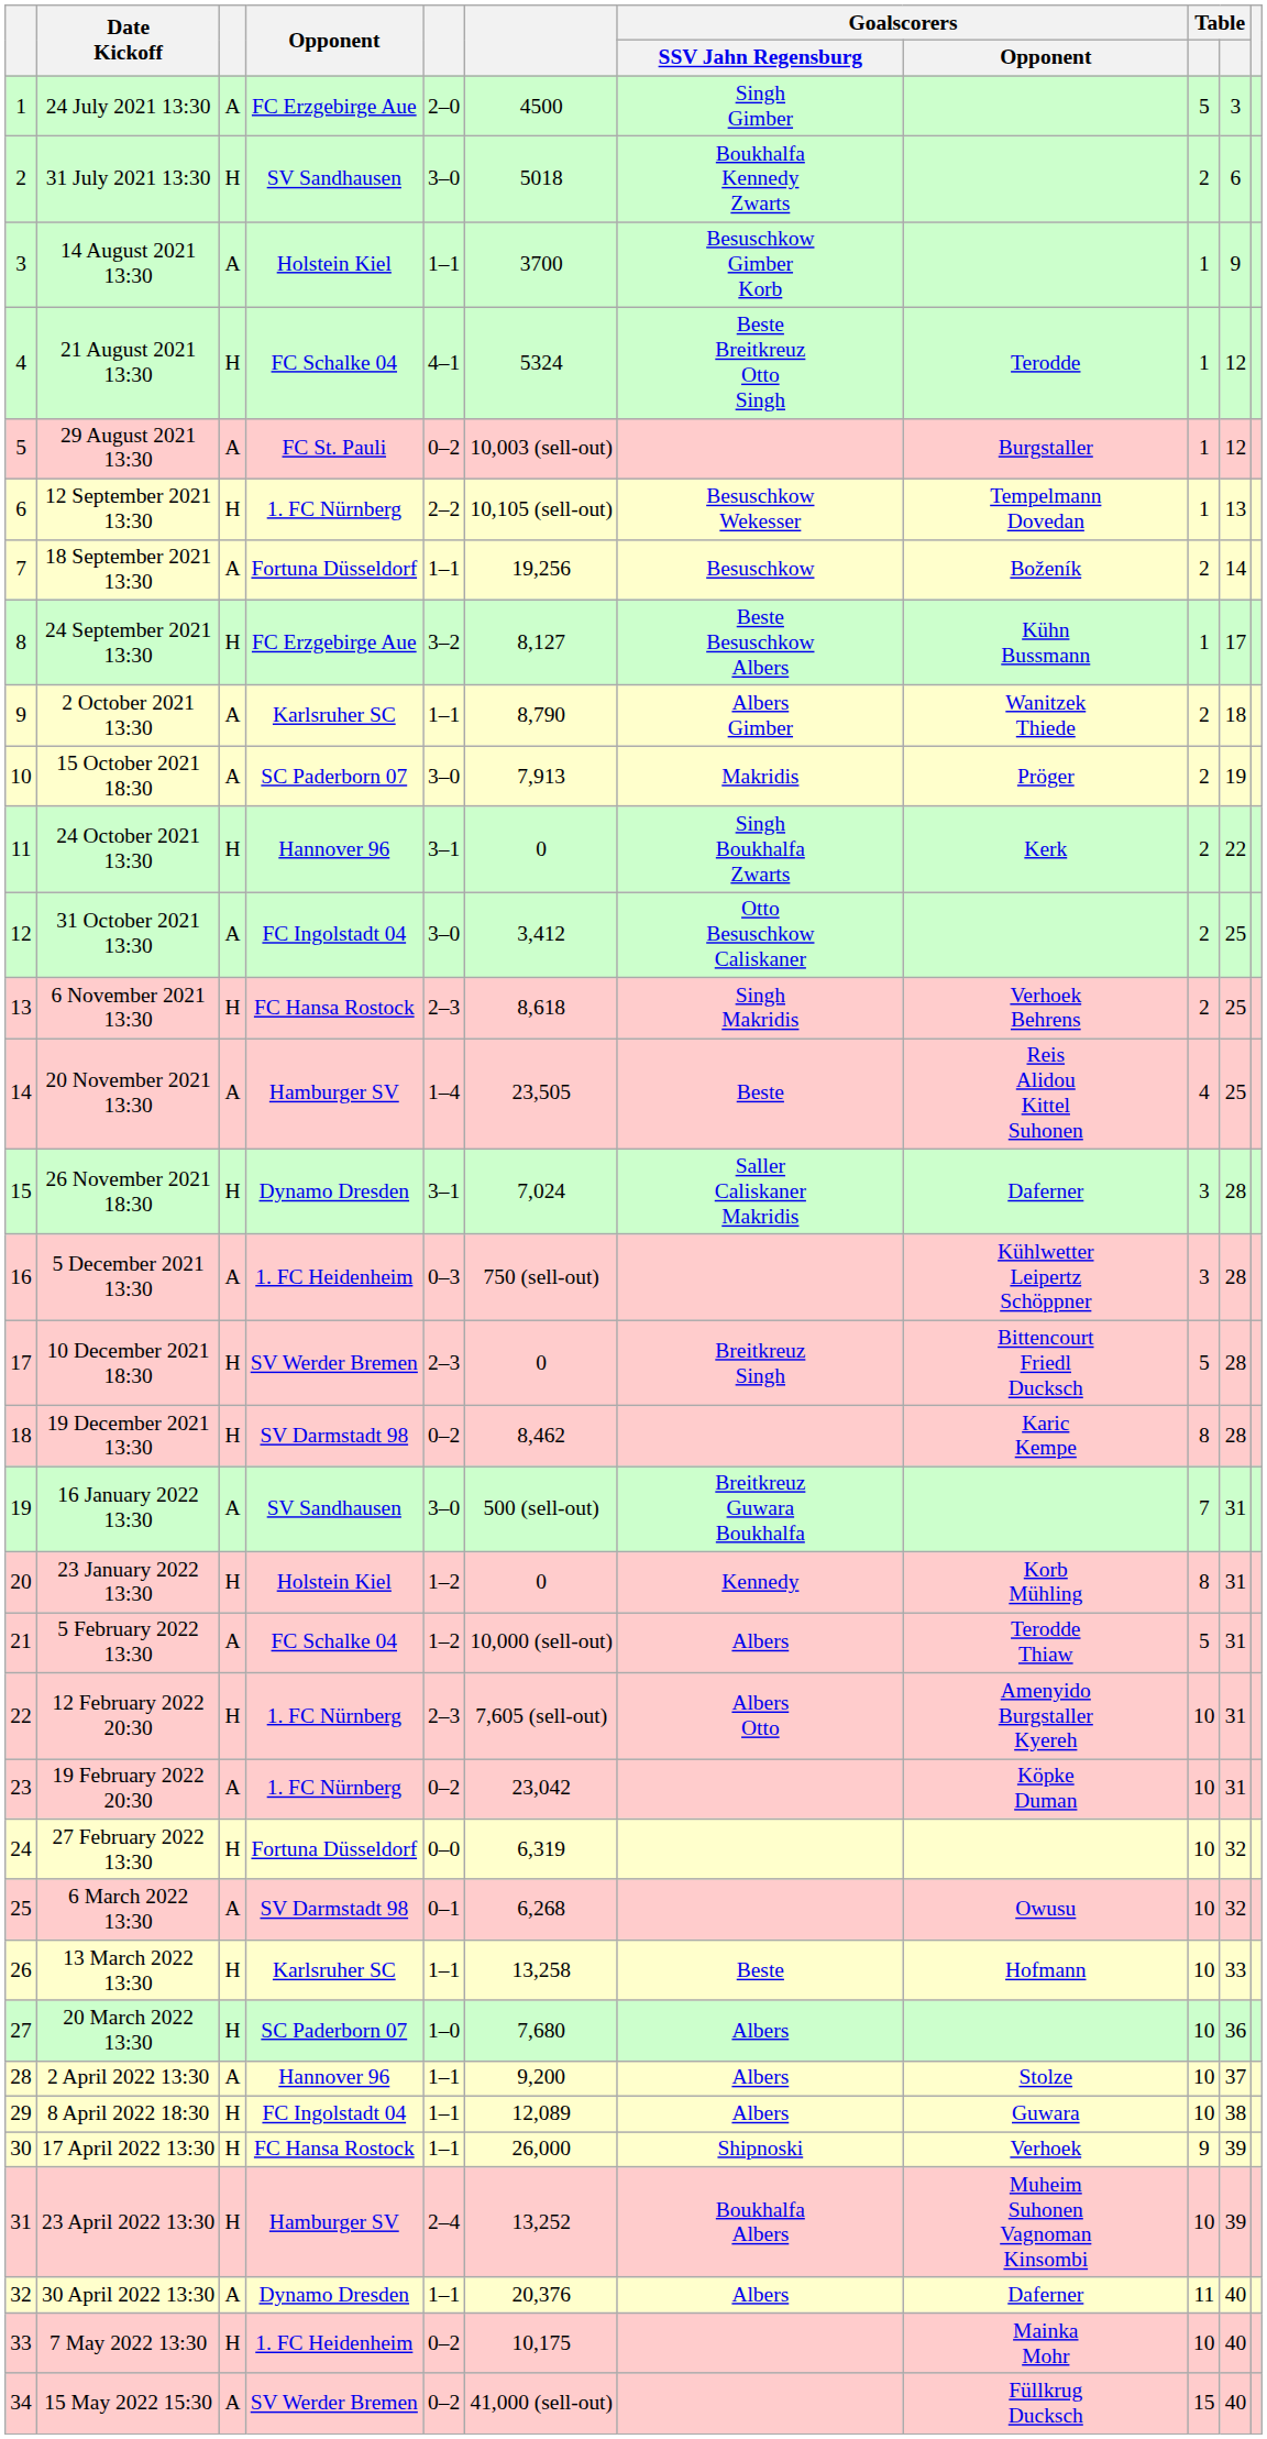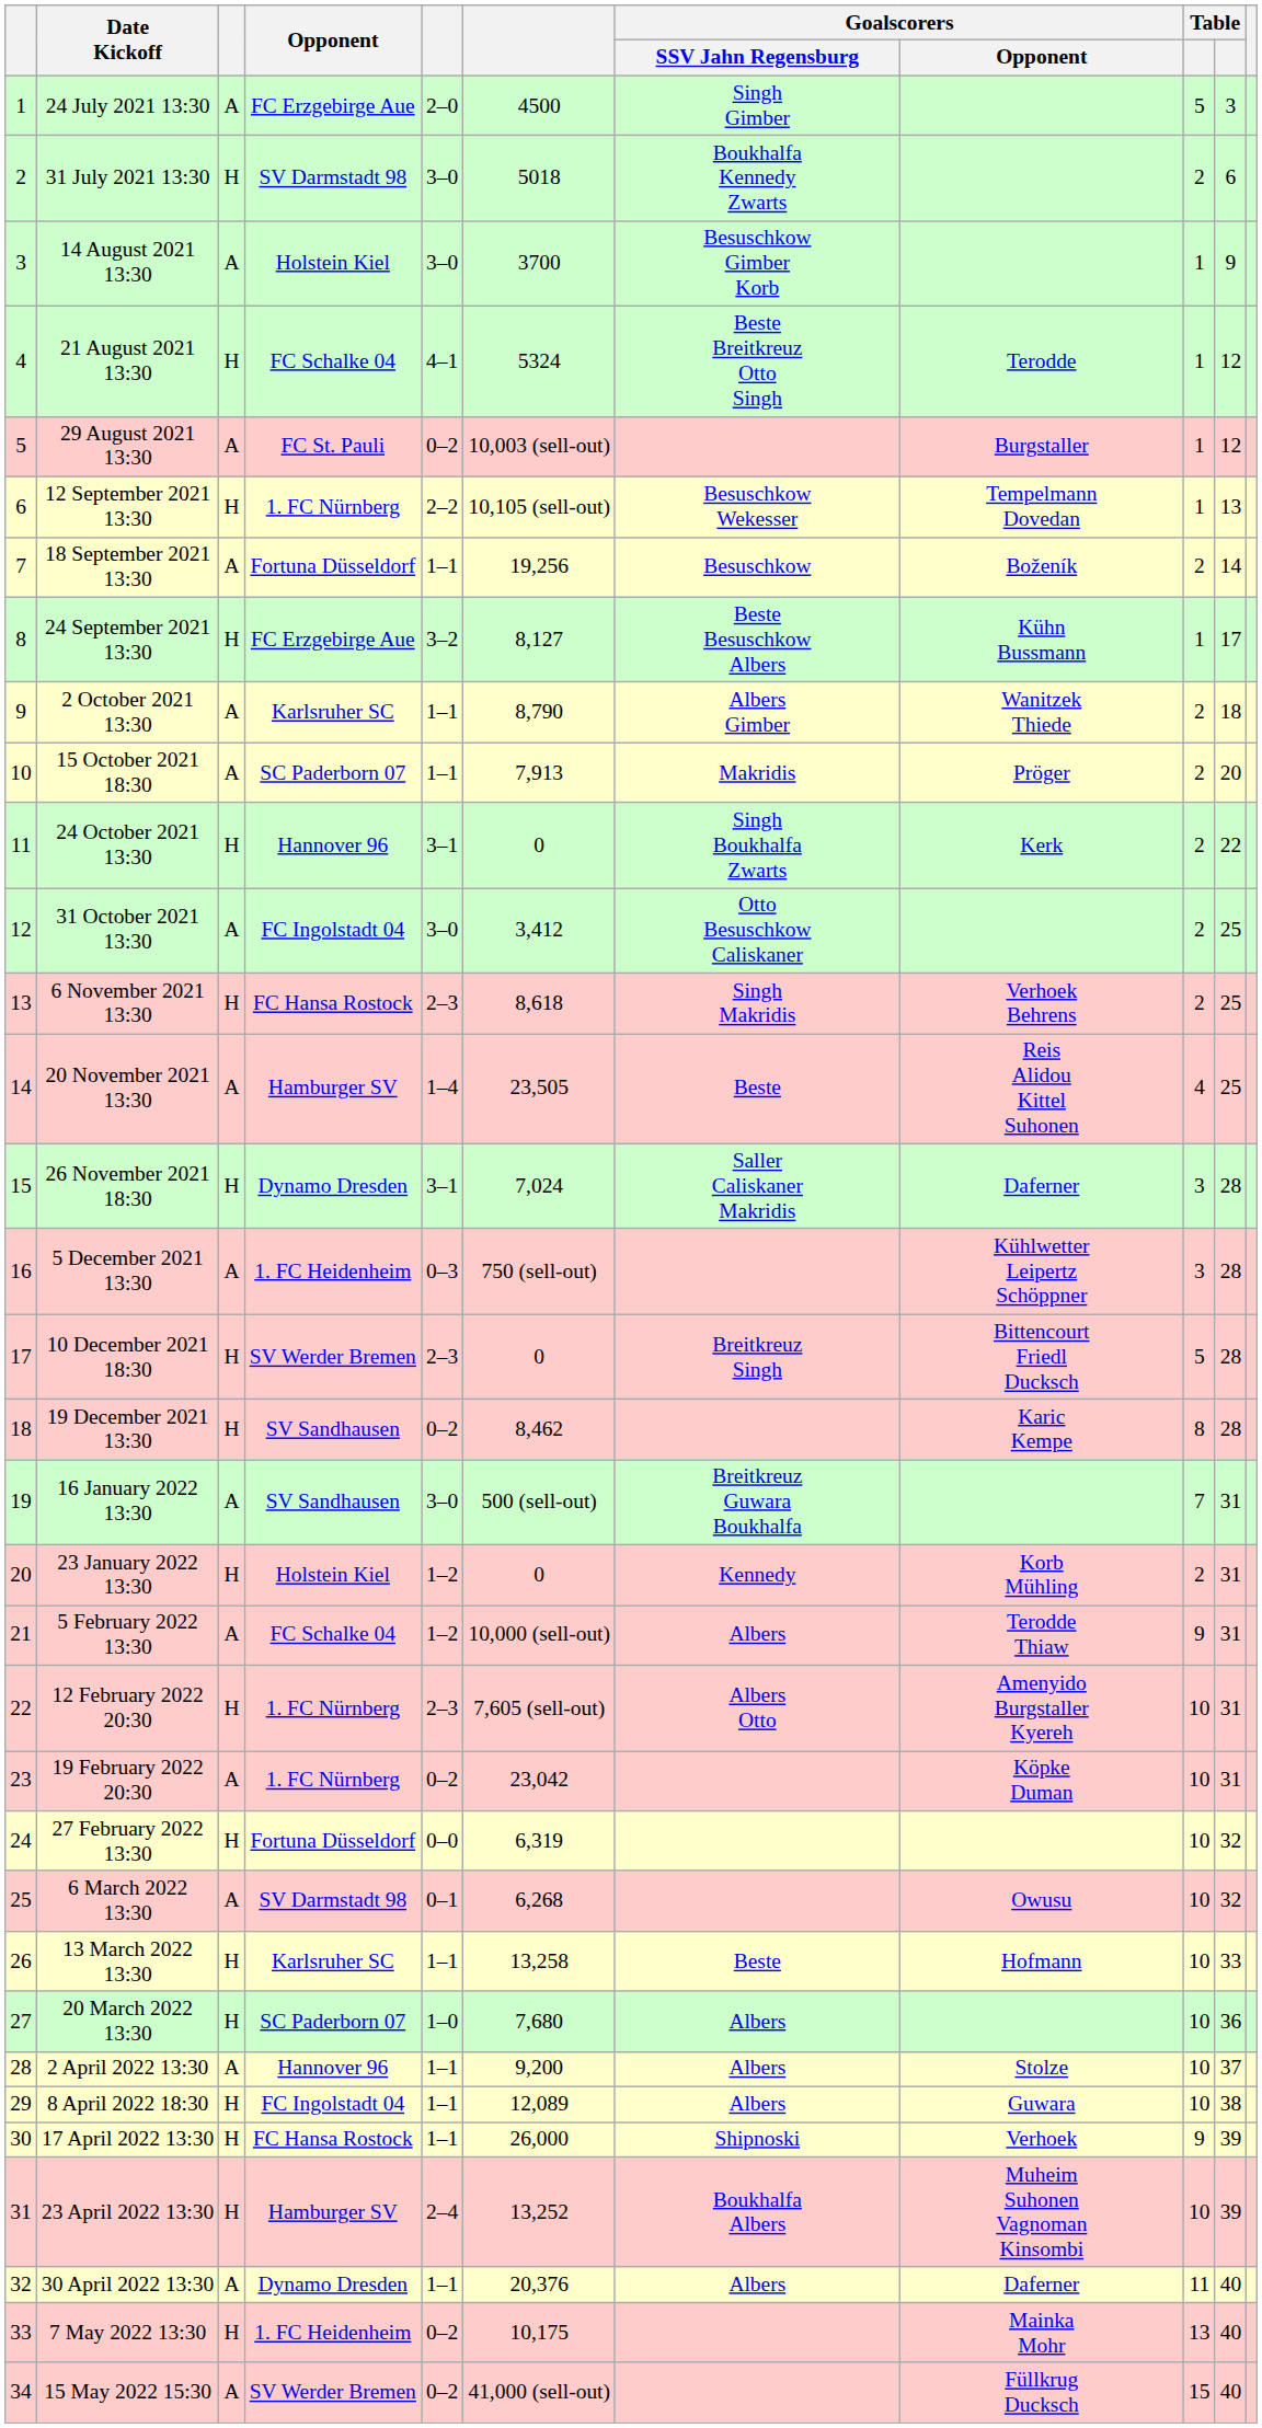31 July 2021 13:30 | Opponent: SV Sandhausen -> SV Darmstadt 98
14 August 2021 13:30 | column 5: 1–1 -> 3–0
15 October 2021 18:30 | column 5: 3–0 -> 1–1
15 October 2021 18:30 | column 10: 19 -> 20
19 December 2021 13:30 | Opponent: SV Darmstadt 98 -> SV Sandhausen
23 January 2022 13:30 | column 9: 8 -> 2
5 February 2022 13:30 | column 9: 5 -> 9
7 May 2022 13:30 | column 9: 10 -> 13
